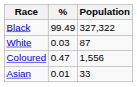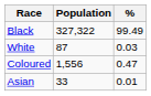columns swapped: Population <-> %
